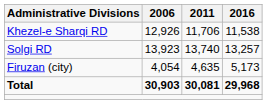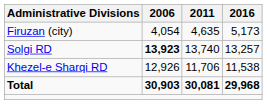rows swapped: Khezel-e Sharqi RD <-> Firuzan (city)
Solgi RD | 2006: normal -> bold
